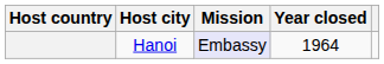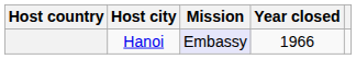Hanoi | Year closed: 1964 -> 1966
